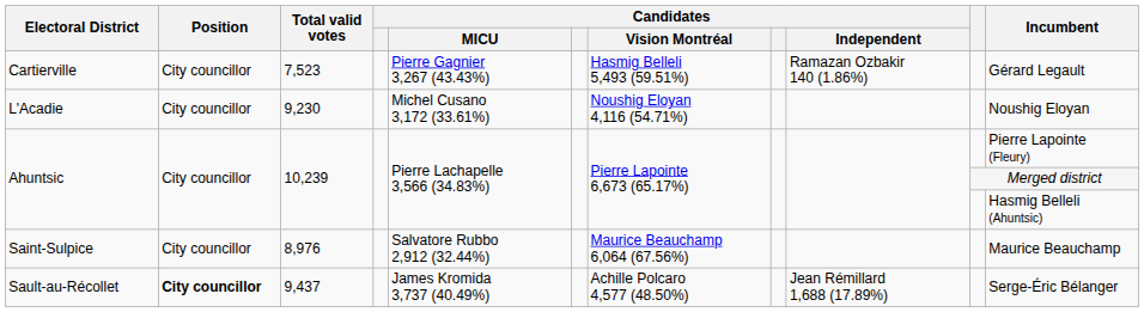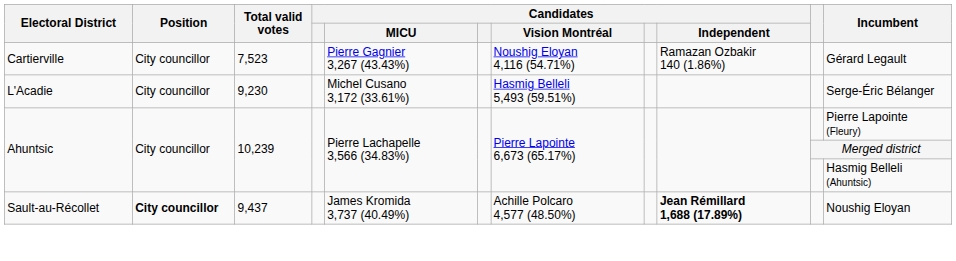Cartierville | Candidates / Vision Montréal: Hasmig Belleli 5,493 (59.51%) -> Noushig Eloyan 4,116 (54.71%)
L'Acadie | Candidates / Vision Montréal: Noushig Eloyan 4,116 (54.71%) -> Hasmig Belleli 5,493 (59.51%)
L'Acadie | Incumbent: Noushig Eloyan -> Serge-Éric Bélanger
- row: Saint-Sulpice | City councillor | 8,976 | Salvatore Rubbo 2,912 (32.44%) | Maurice Beauchamp 6,064 (67.56%) | Maurice Beauchamp
Sault-au-Récollet | Candidates / Independent: normal -> bold
Sault-au-Récollet | Incumbent: Serge-Éric Bélanger -> Noushig Eloyan
